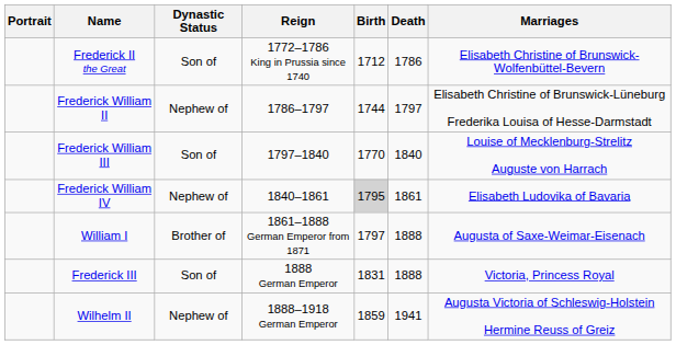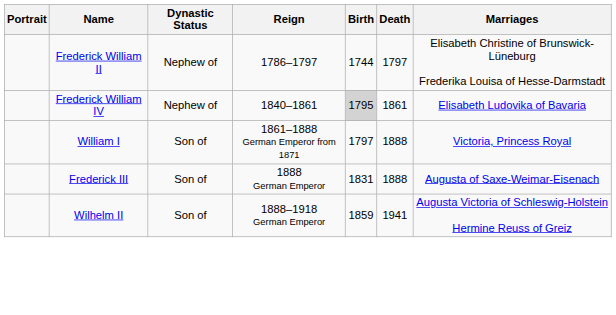- row: Frederick II the Great | Son of | 1772–1786 King in Prussia since 1740 | 1712 | 1786 | Elisabeth Christine of Brunswick-Wolfenbüttel-Bevern
- row: Frederick William III | Son of | 1797–1840 | 1770 | 1840 | Louise of Mecklenburg-Strelitz Auguste von Harrach
William I | Dynastic Status: Brother of -> Son of
William I | Marriages: Augusta of Saxe-Weimar-Eisenach -> Victoria, Princess Royal
Frederick III | Marriages: Victoria, Princess Royal -> Augusta of Saxe-Weimar-Eisenach
Wilhelm II | Dynastic Status: Nephew of -> Son of
